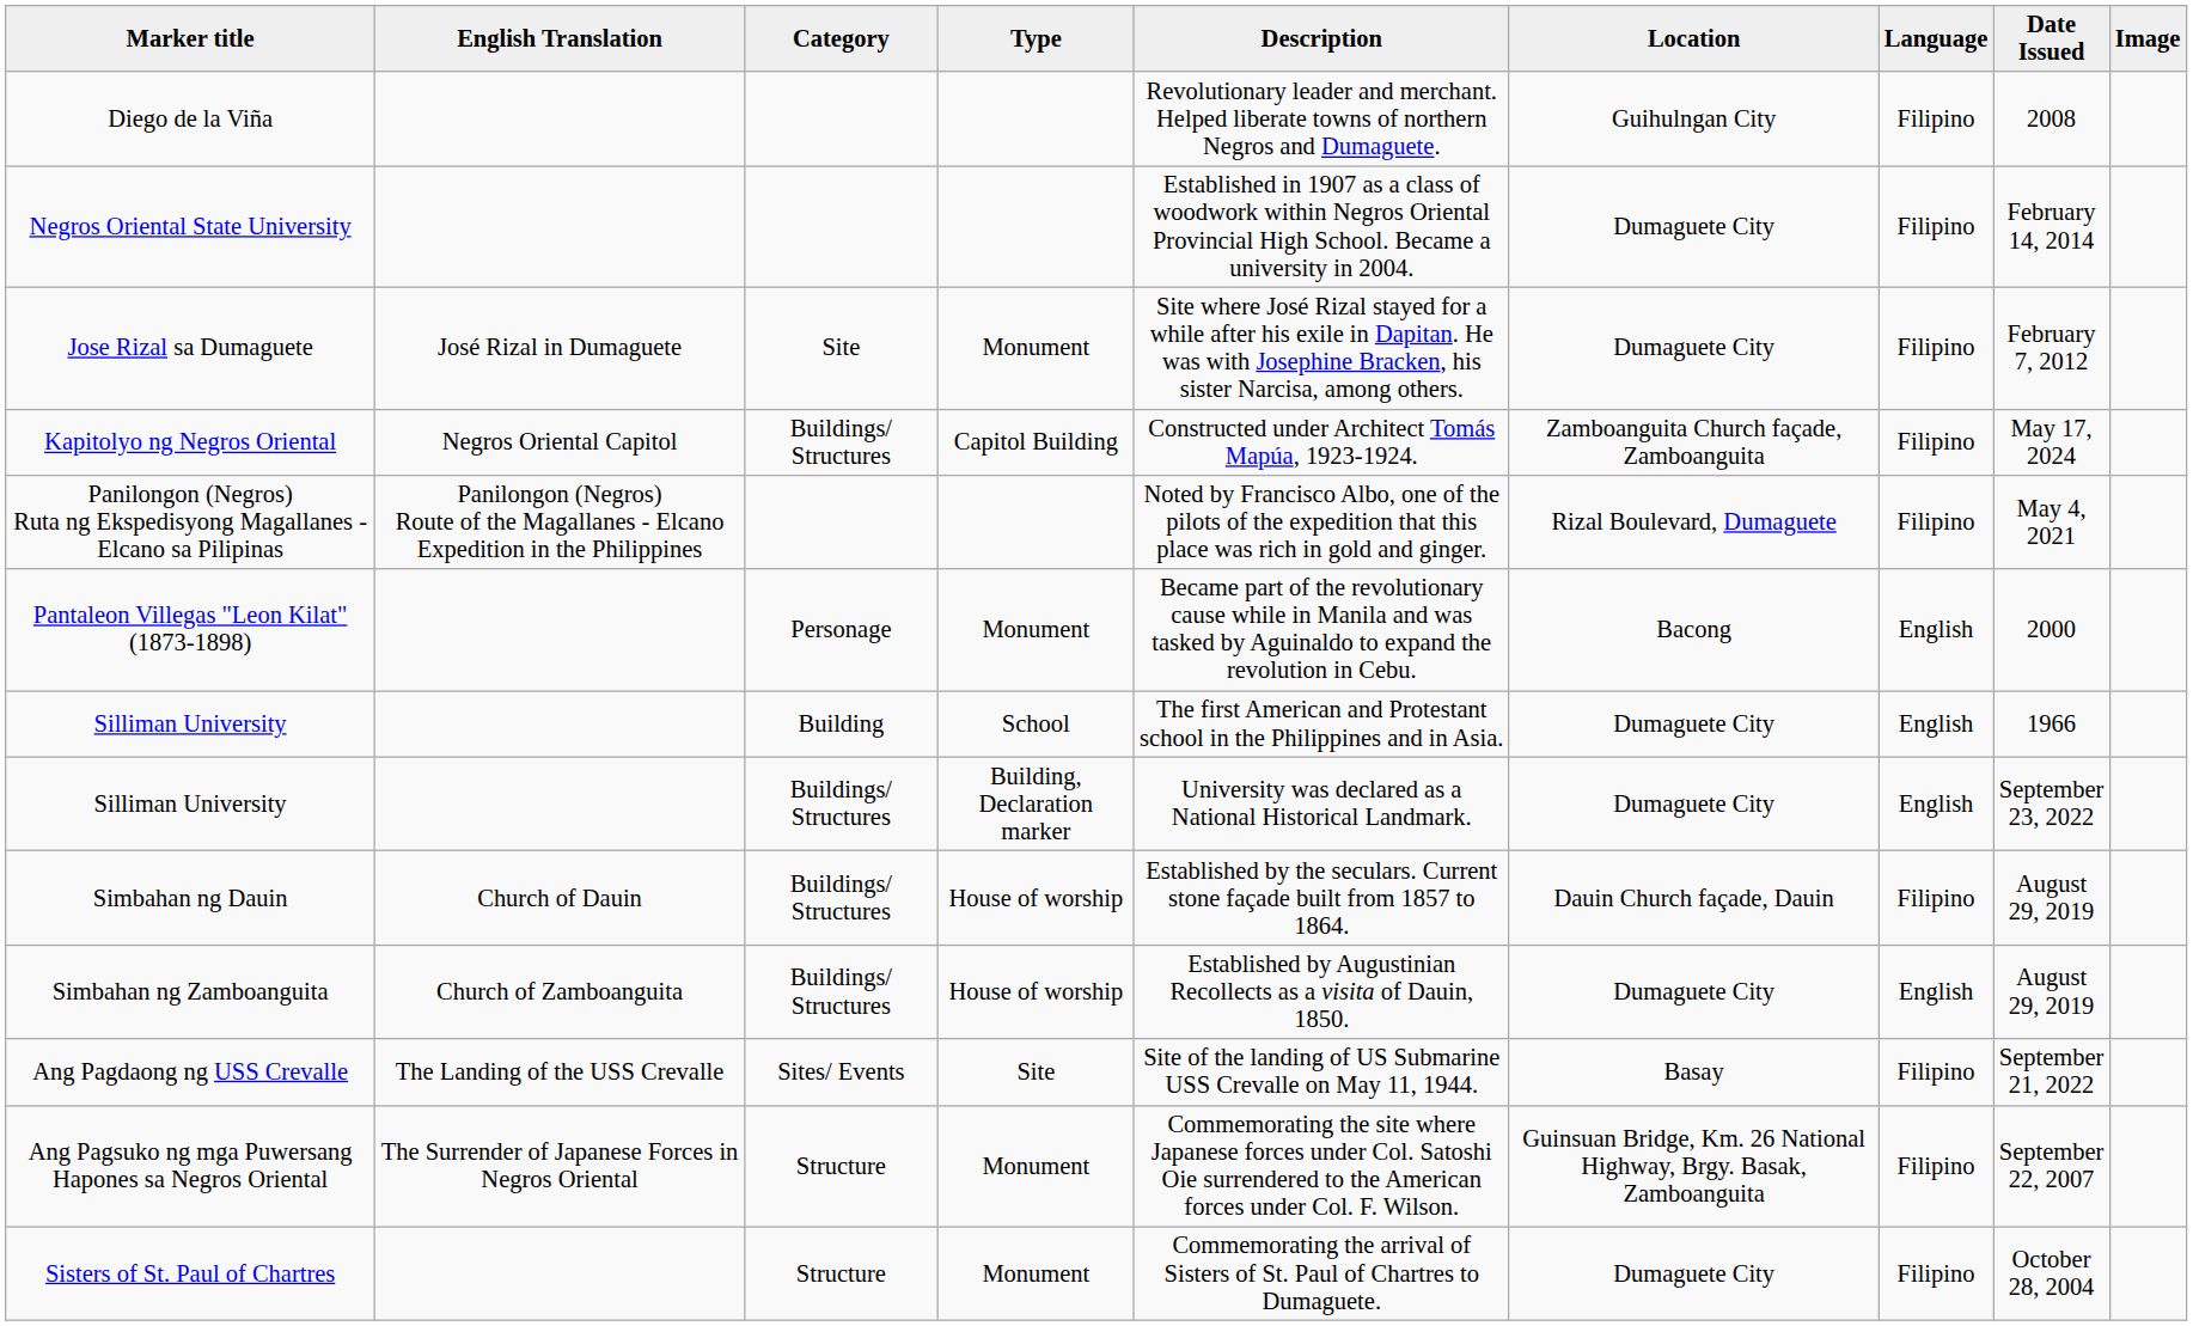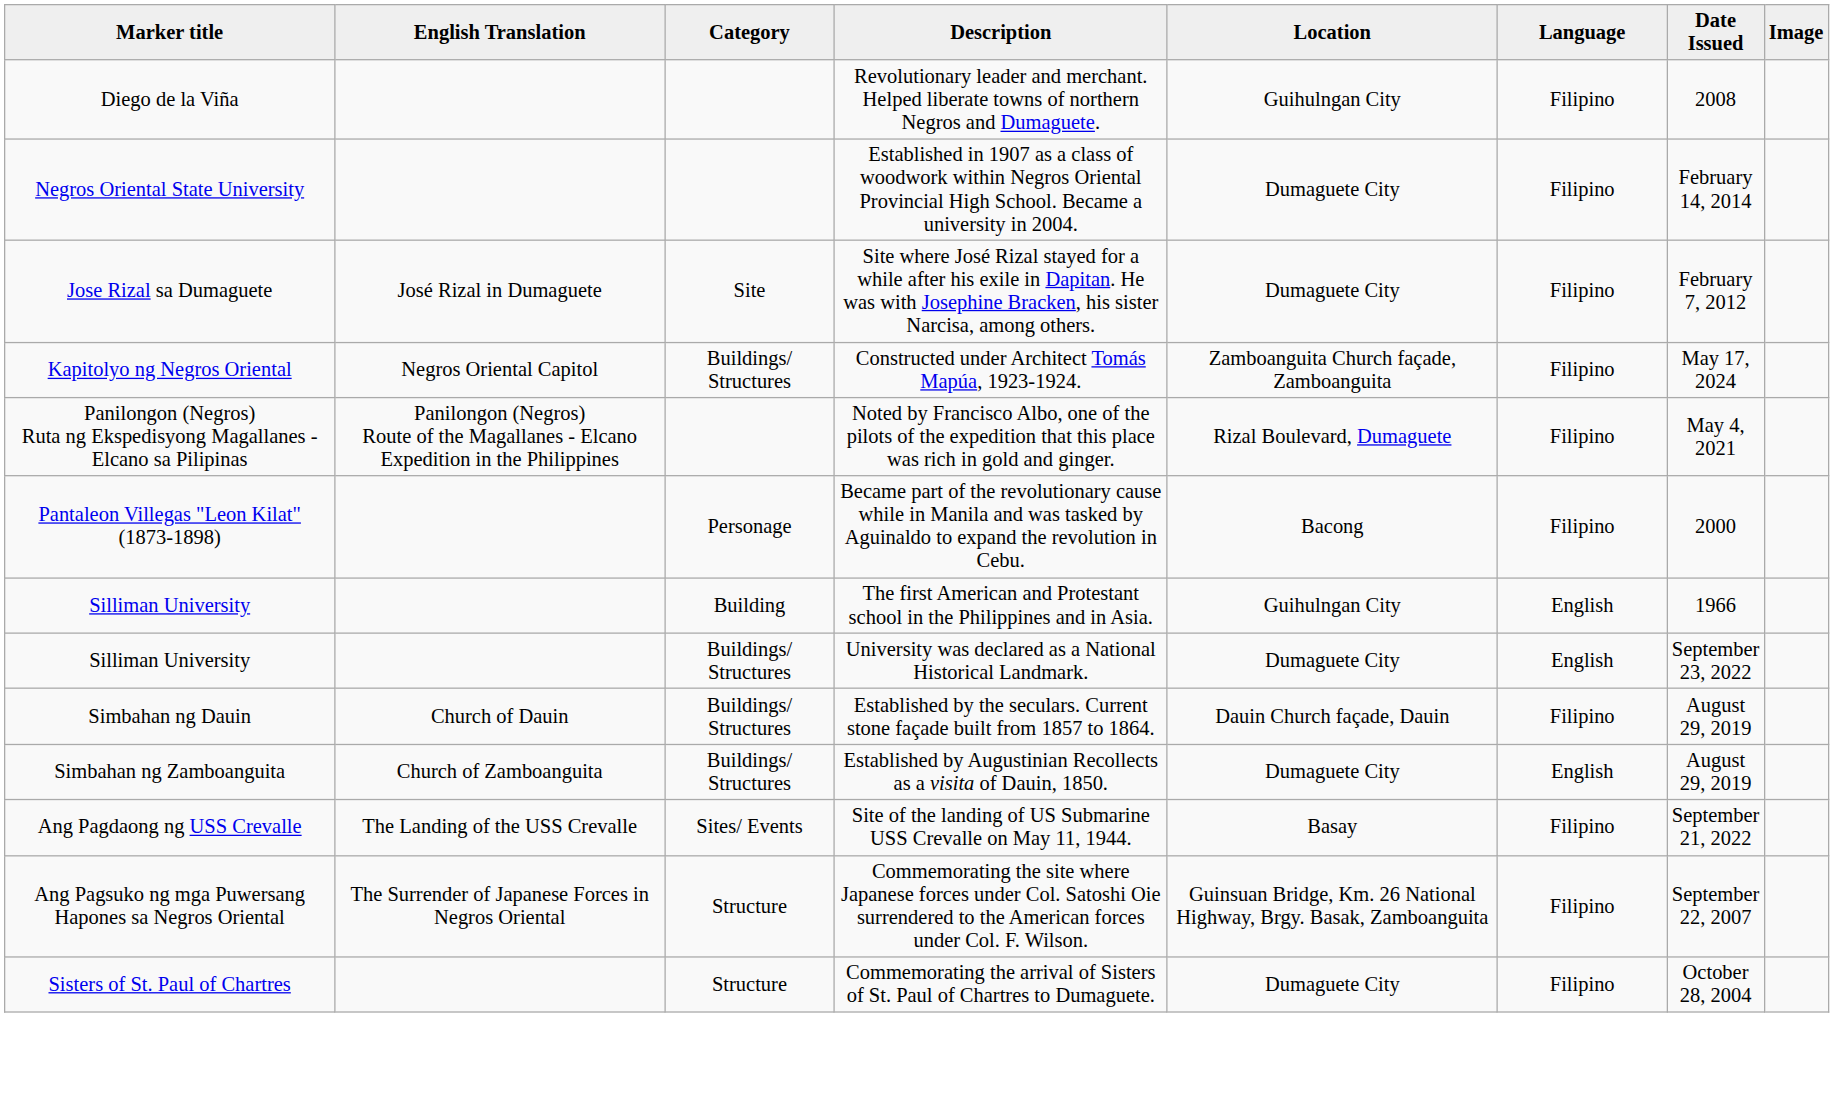- column: Type | Monument | Capitol Building | Monument | School | Building, Declaration marker | House of worship | House of worship | Site | Monument | Monument
Pantaleon Villegas "Leon Kilat" (1873-1898) | Language: English -> Filipino
Silliman University / Building | Location: Dumaguete City -> Guihulngan City
